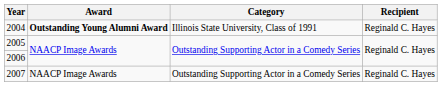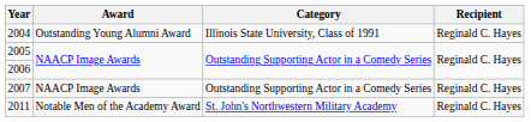2004 | Award: bold -> normal
+ row: 2011 | Notable Men of the Academy Award | St. John's Northwestern Military Academy | Reginald C. Hayes
